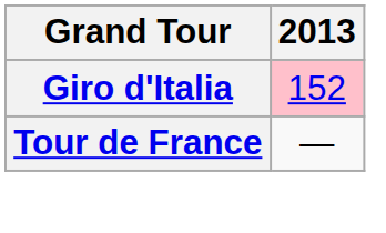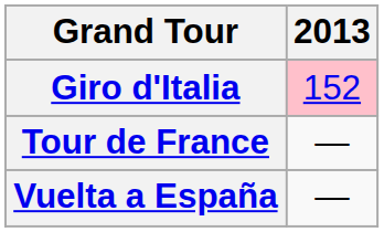+ row: Vuelta a España | —
